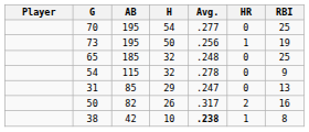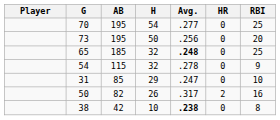73 | HR: 1 -> 0
73 | RBI: 19 -> 20
65 | Avg.: normal -> bold
31 | RBI: 13 -> 10
38 | HR: 1 -> 0
